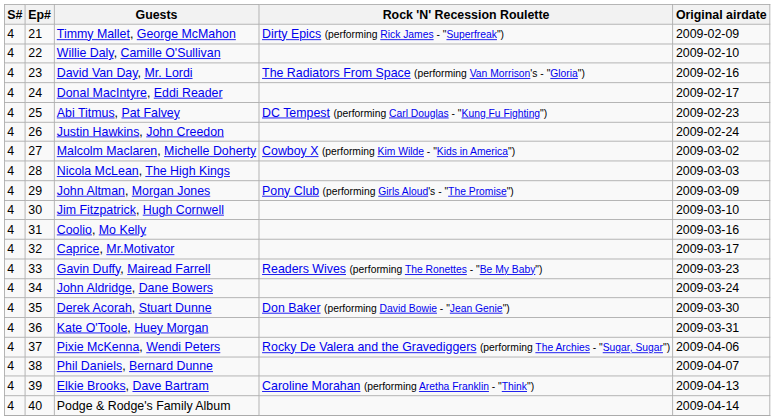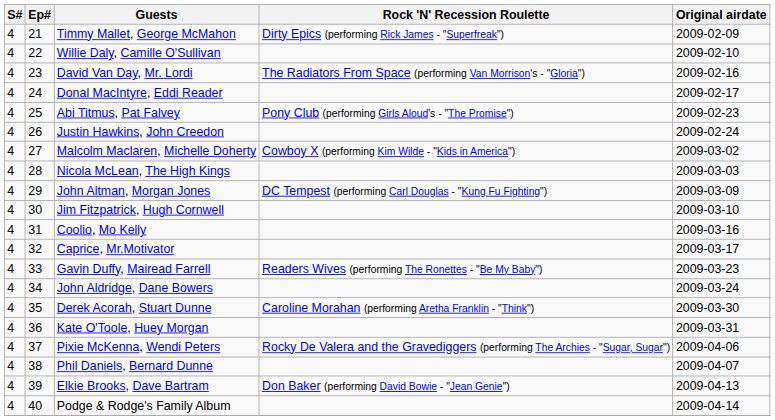Abi Titmus, Pat Falvey | Rock 'N' Recession Roulette: DC Tempest (performing Carl Douglas - "Kung Fu Fighting") -> Pony Club (performing Girls Aloud's - "The Promise")
John Altman, Morgan Jones | Rock 'N' Recession Roulette: Pony Club (performing Girls Aloud's - "The Promise") -> DC Tempest (performing Carl Douglas - "Kung Fu Fighting")
Derek Acorah, Stuart Dunne | Rock 'N' Recession Roulette: Don Baker (performing David Bowie - "Jean Genie") -> Caroline Morahan (performing Aretha Franklin - "Think")
Elkie Brooks, Dave Bartram | Rock 'N' Recession Roulette: Caroline Morahan (performing Aretha Franklin - "Think") -> Don Baker (performing David Bowie - "Jean Genie")
